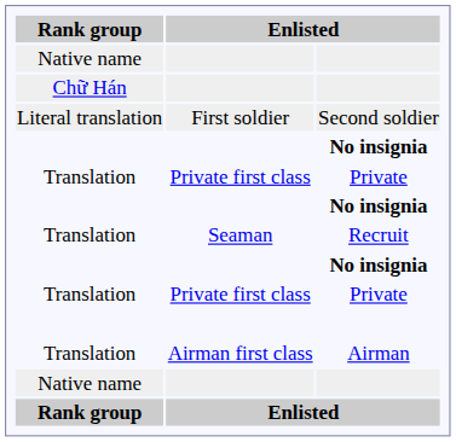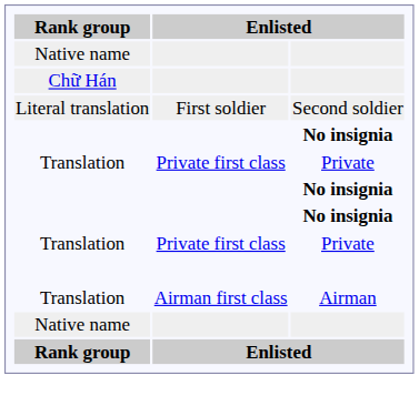- row: Translation | Seaman | Recruit
